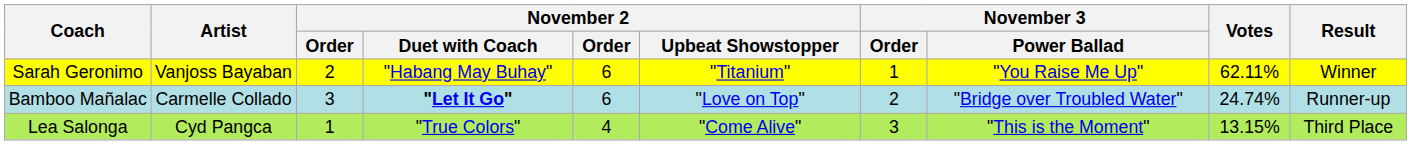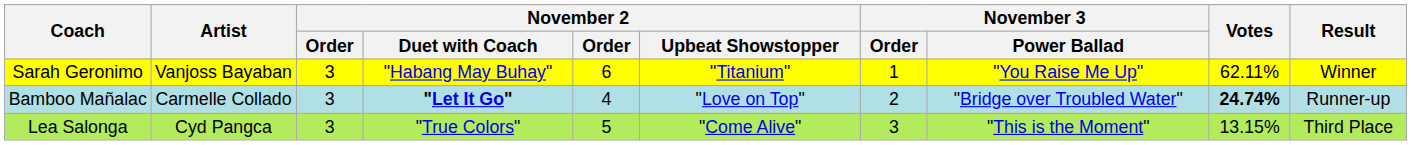Sarah Geronimo | column 3: 2 -> 3
Bamboo Mañalac | column 5: 6 -> 4
Bamboo Mañalac | Votes: normal -> bold
Lea Salonga | column 3: 1 -> 3
Lea Salonga | column 5: 4 -> 5
